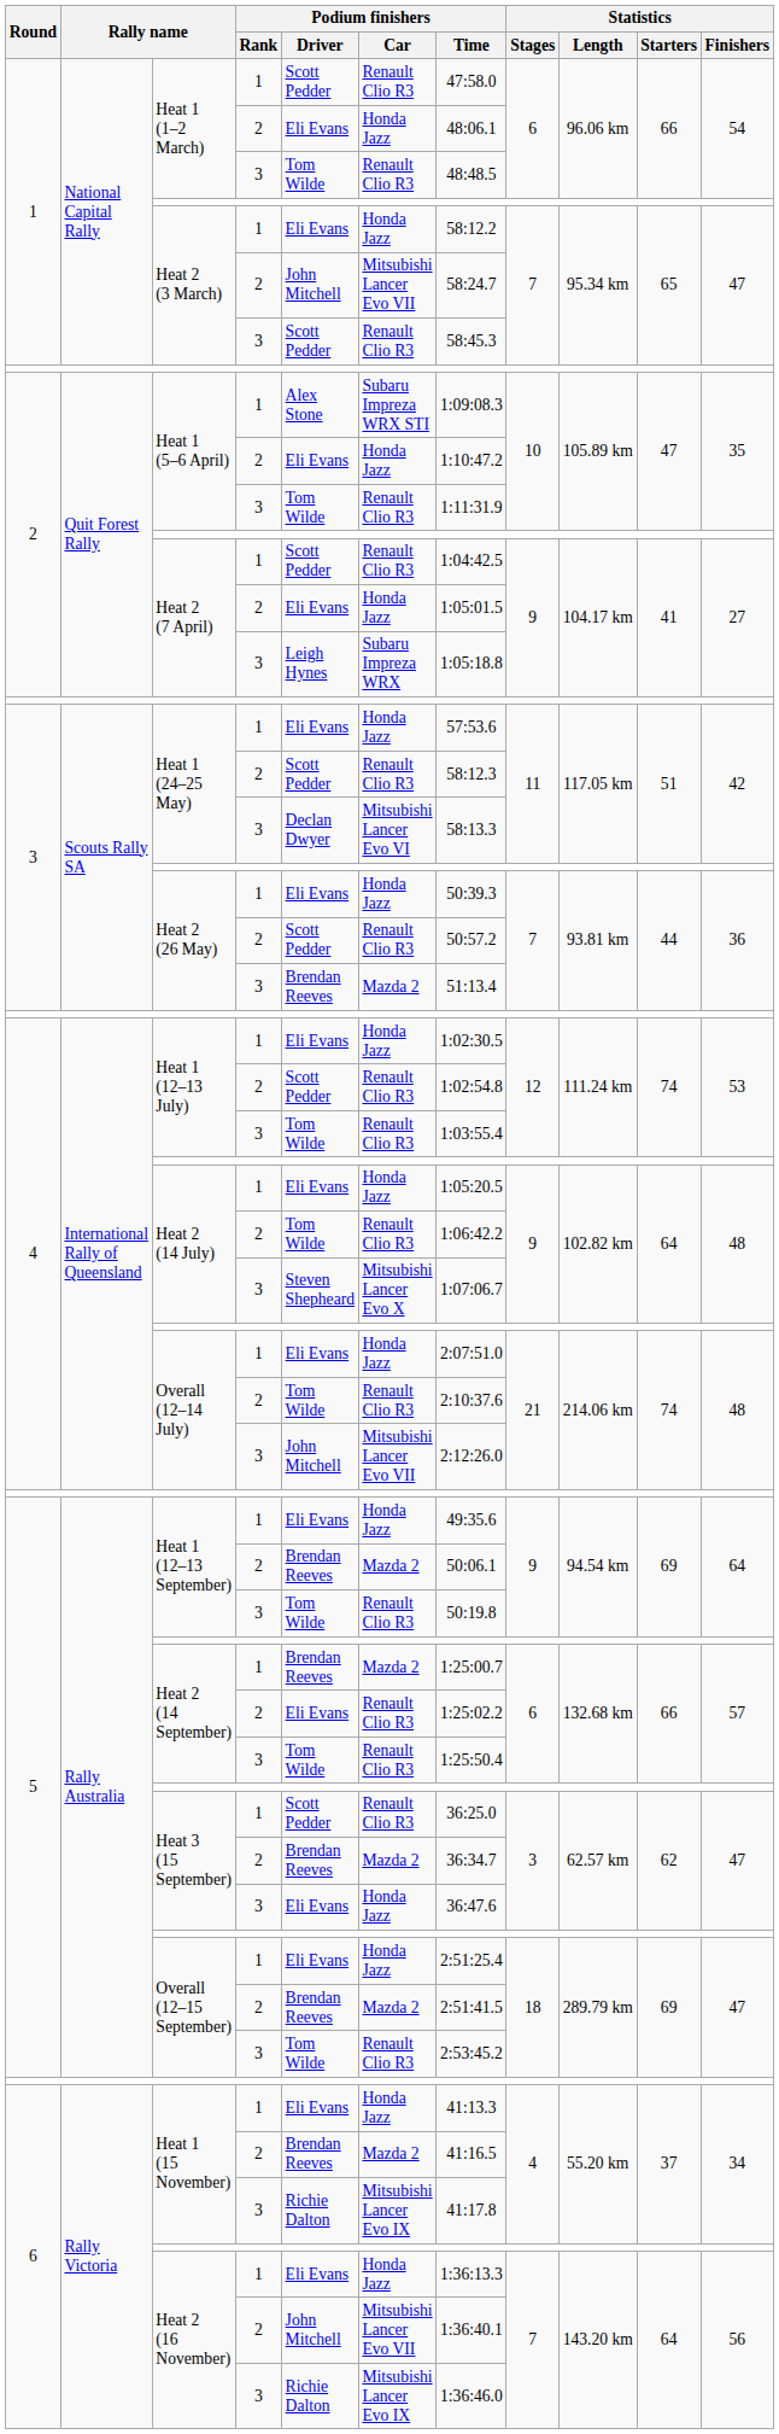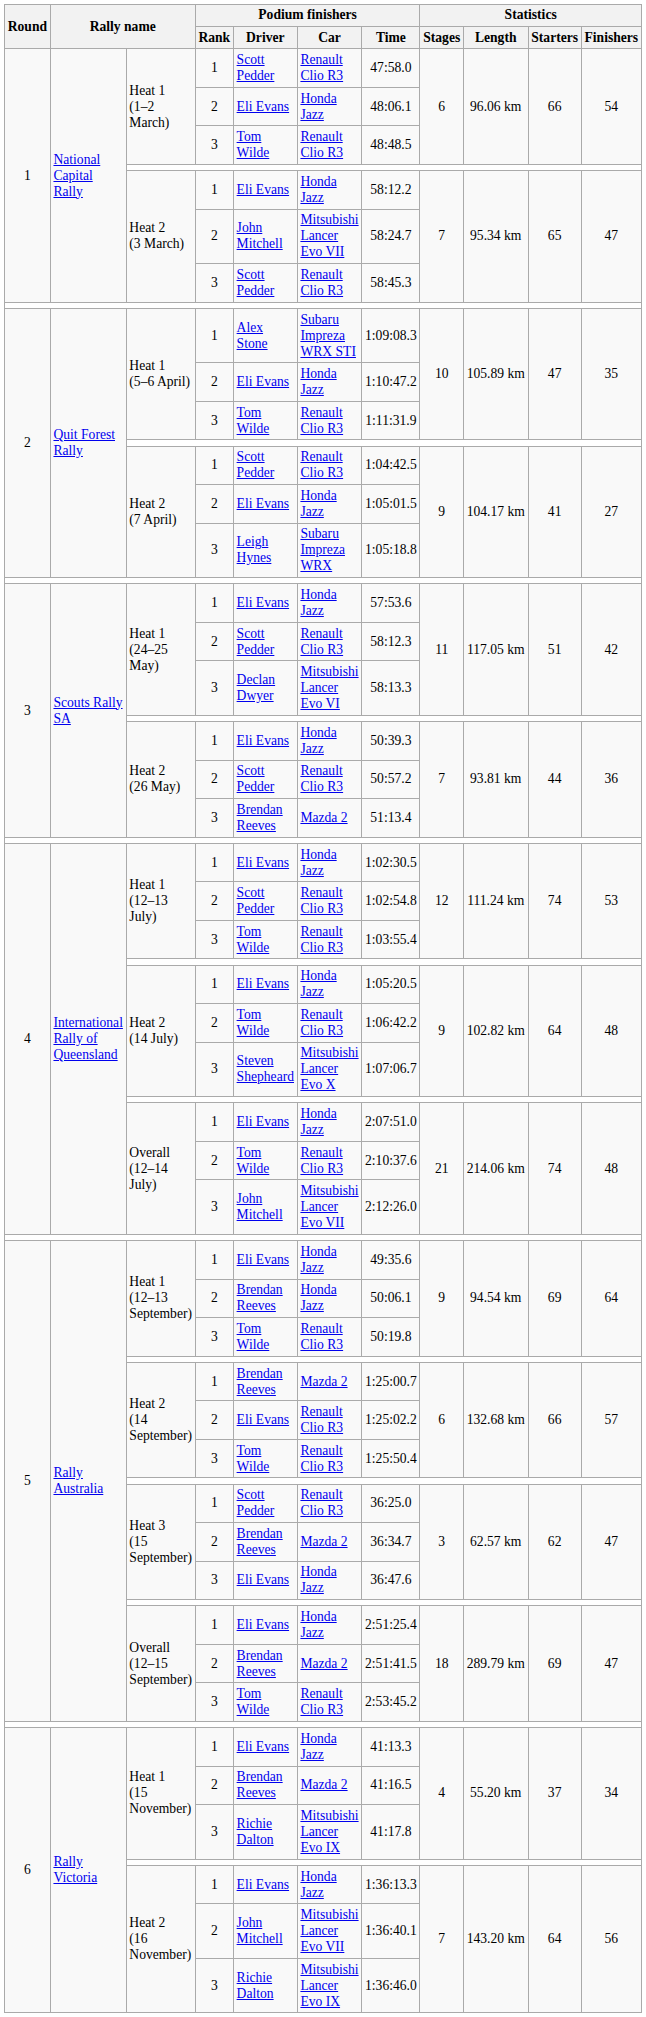Heat 1 (12–13 September) / 2 | Podium finishers / Car: Mazda 2 -> Honda Jazz
